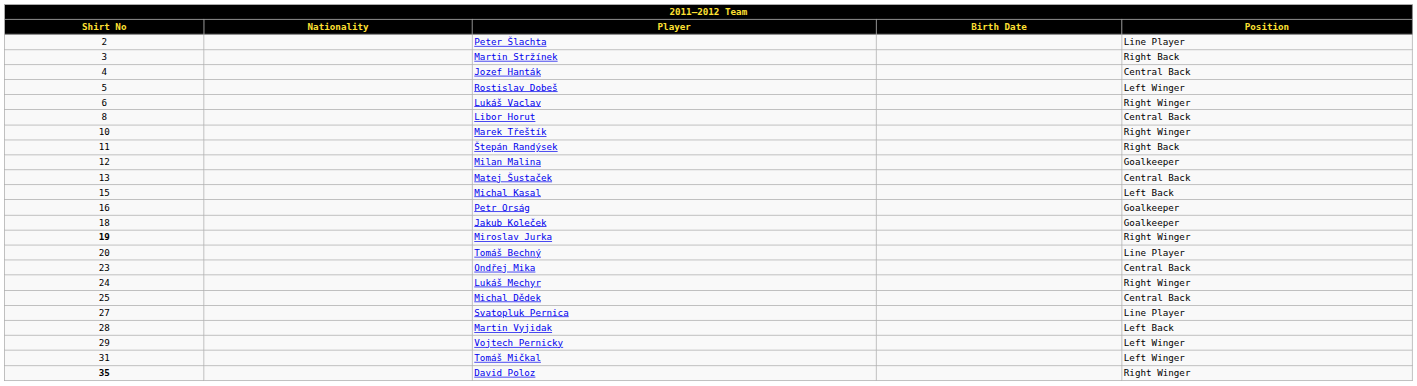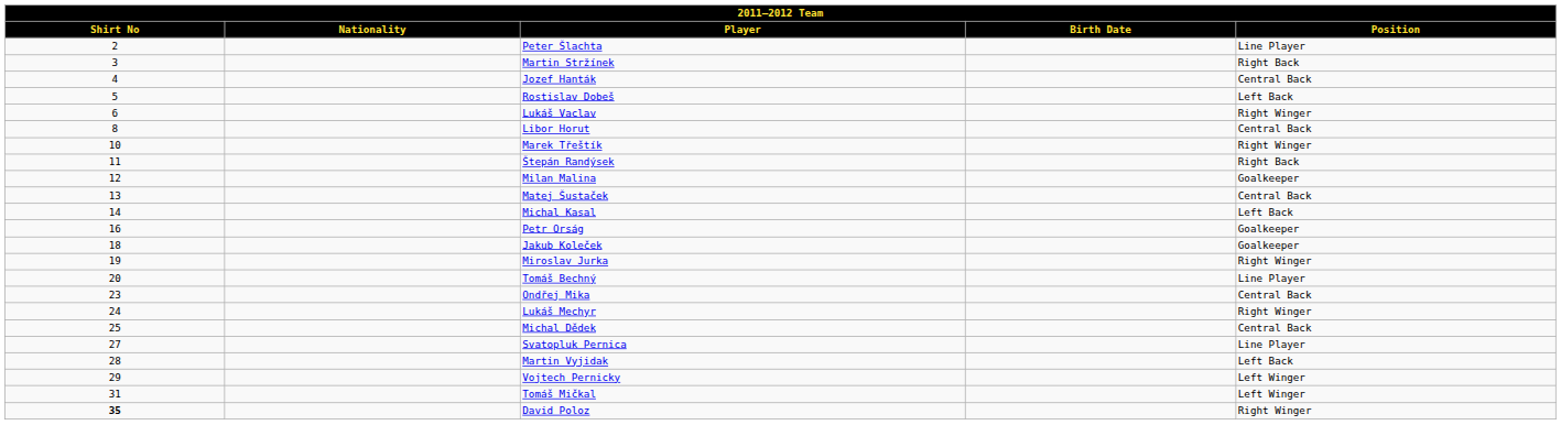Rostislav Dobeš | Position: Left Winger -> Left Back
Michal Kasal | Shirt No: 15 -> 14
Miroslav Jurka | Shirt No: bold -> normal
